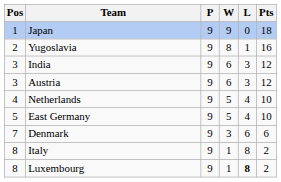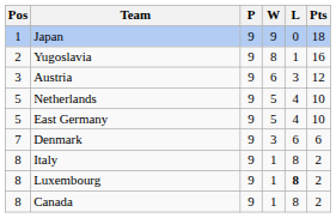- row: 3 | India | 9 | 6 | 3 | 12
Netherlands | Pos: 4 -> 5
+ row: 8 | Canada | 9 | 1 | 8 | 2
